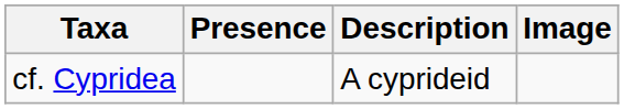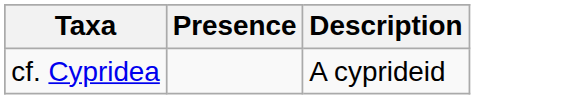- column: Image
